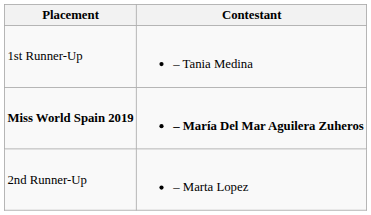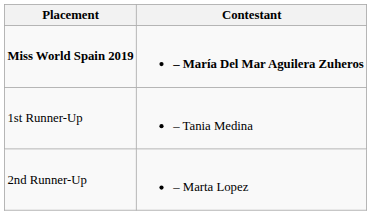rows swapped: Miss World Spain 2019 <-> 1st Runner-Up
